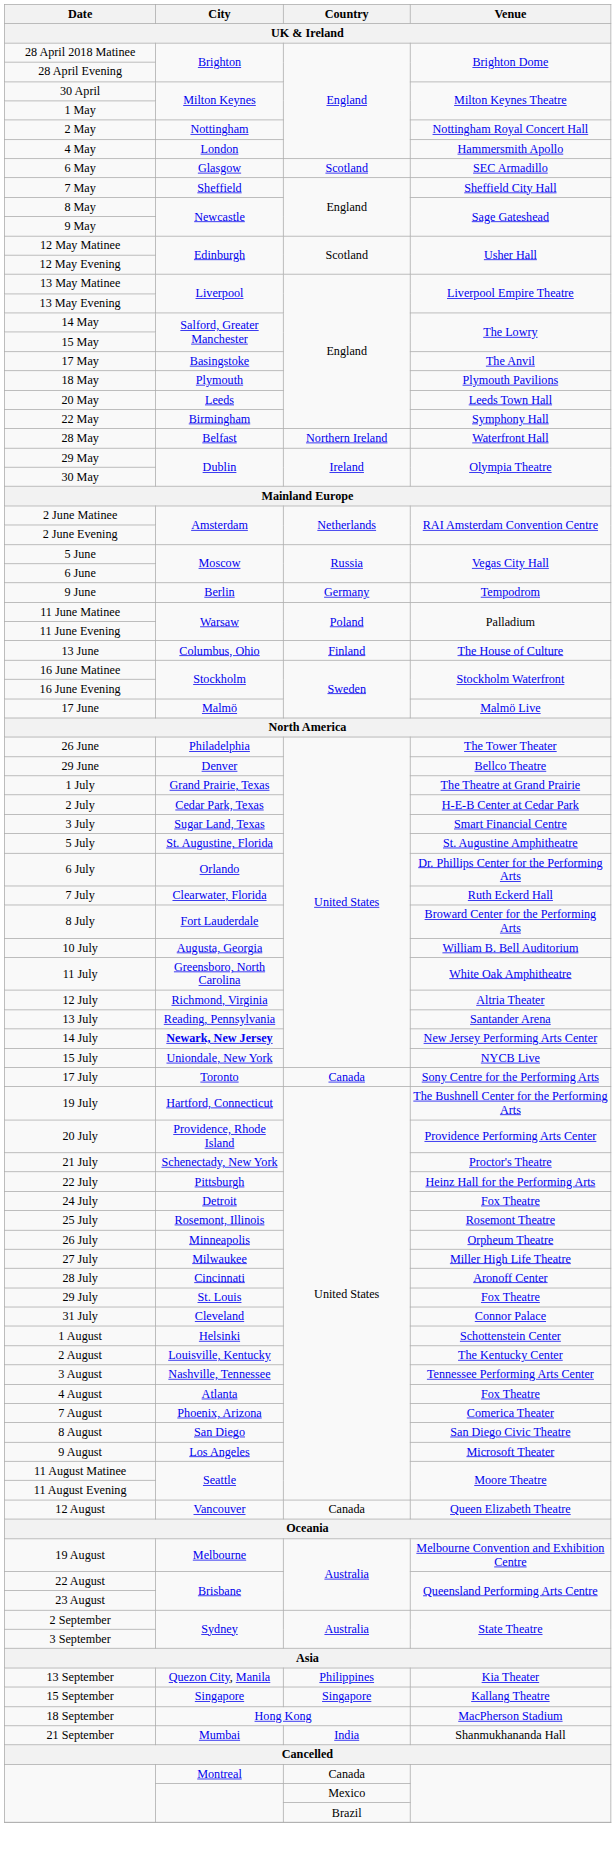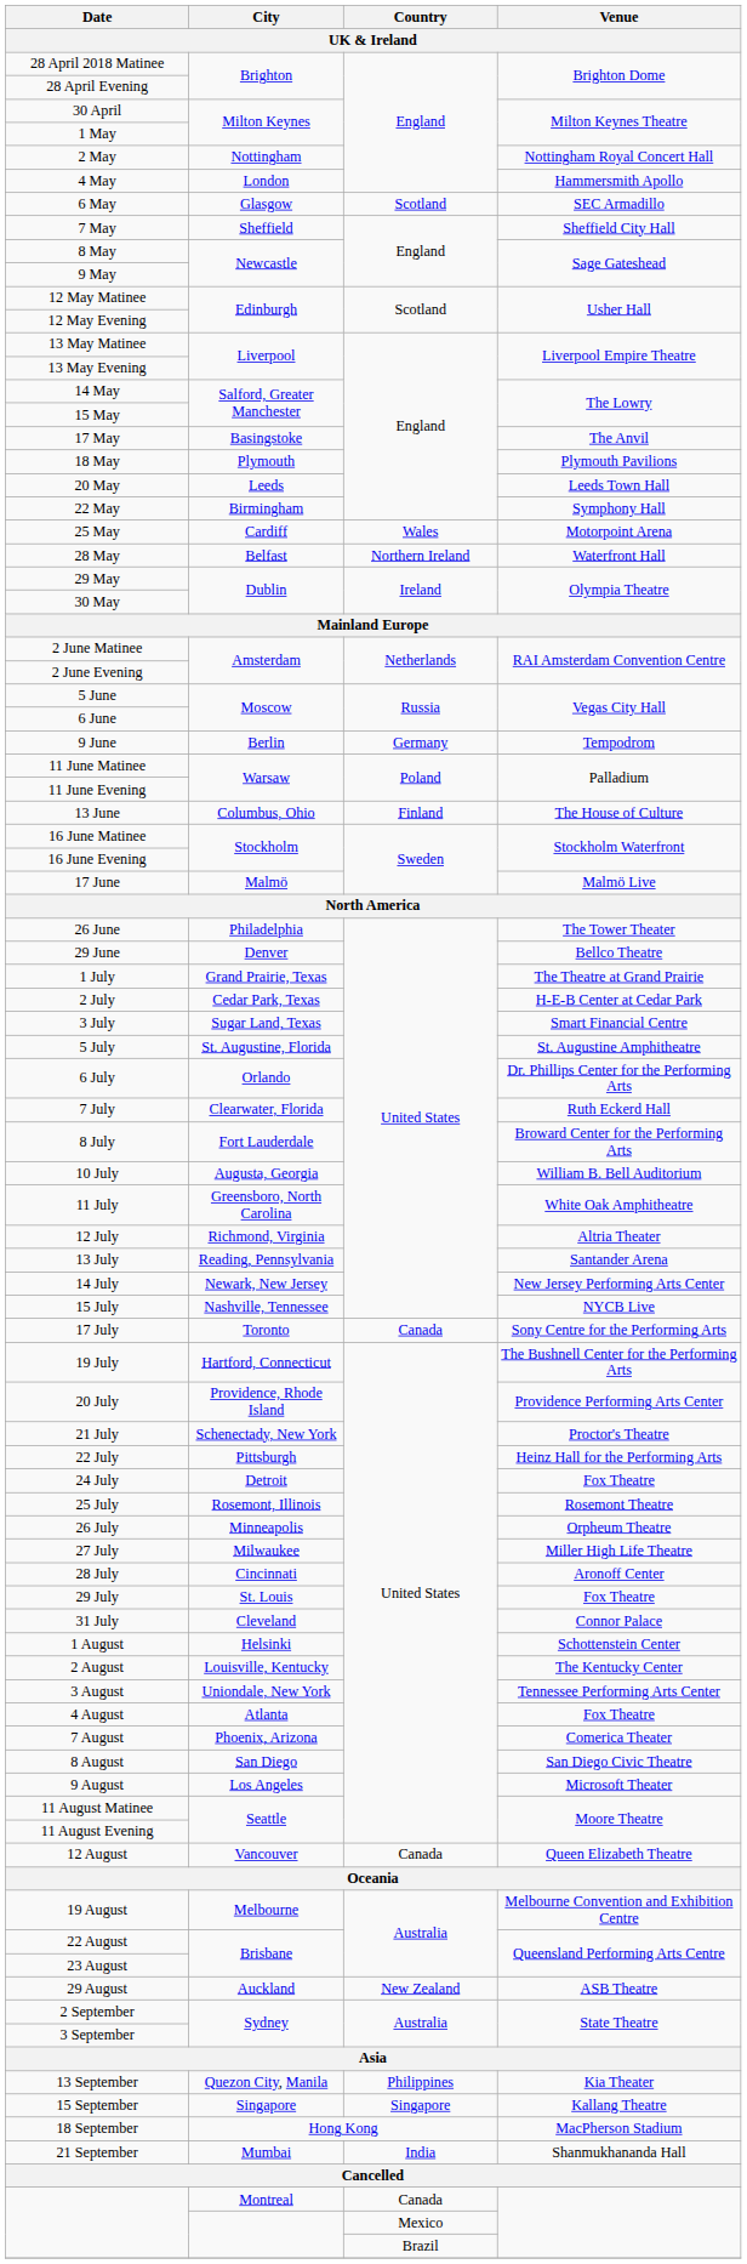+ row: 25 May | Cardiff | Wales | Motorpoint Arena
14 July | City: bold -> normal
15 July | City: Uniondale, New York -> Nashville, Tennessee
3 August | City: Nashville, Tennessee -> Uniondale, New York
+ row: 29 August | Auckland | New Zealand | ASB Theatre
